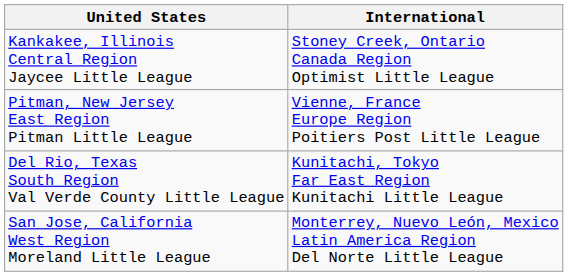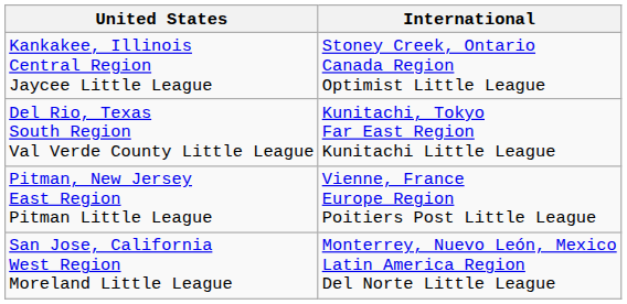rows swapped: Pitman, New Jersey East Region Pitman Little League <-> Del Rio, Texas South Region Val Verde County Little League
